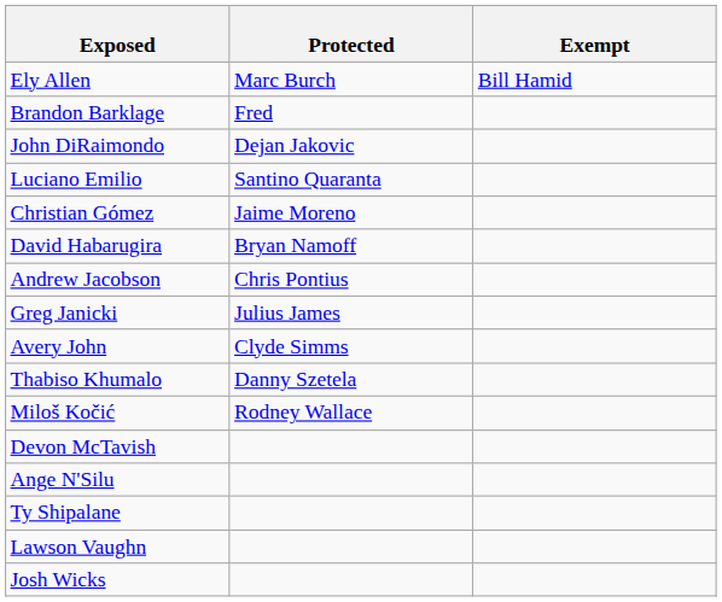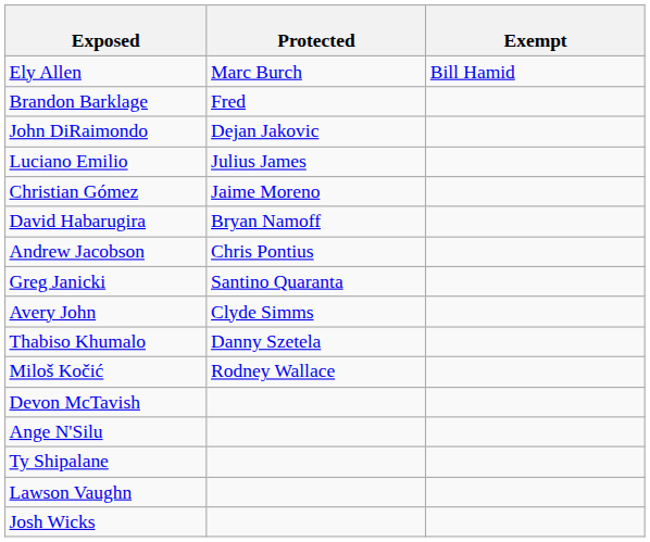Luciano Emilio | Protected: Santino Quaranta -> Julius James
Greg Janicki | Protected: Julius James -> Santino Quaranta
